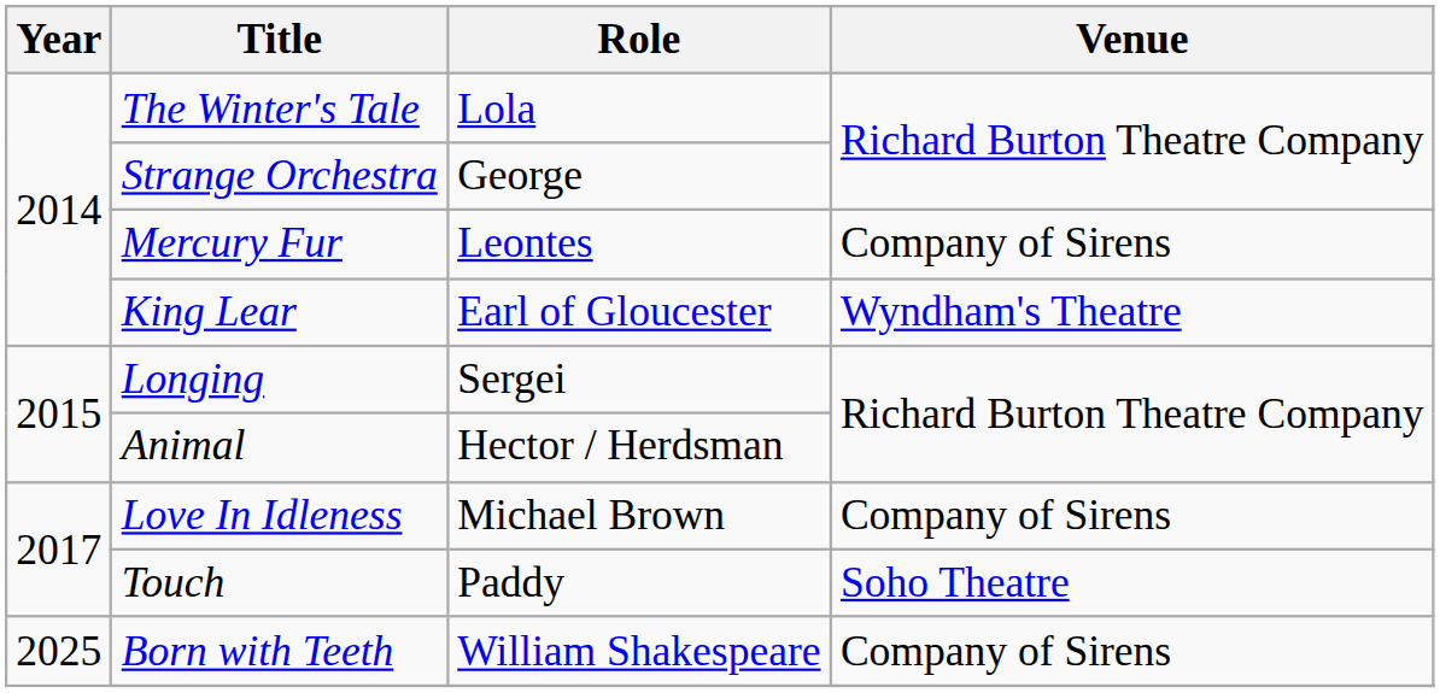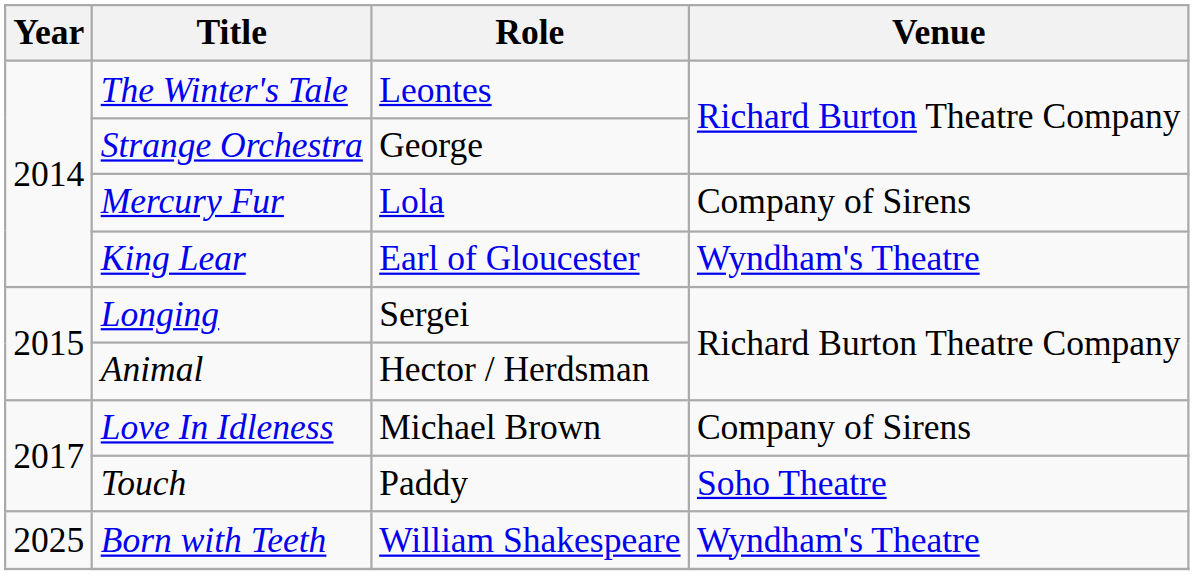The Winter's Tale | Role: Lola -> Leontes
Mercury Fur | Role: Leontes -> Lola
Born with Teeth | Venue: Company of Sirens -> Wyndham's Theatre
